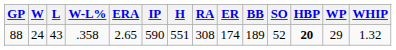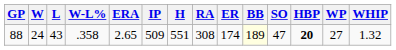88 | IP: 590 -> 509
88 | BB: no background -> lightyellow background
88 | SO: 52 -> 47
88 | WP: 29 -> 27
